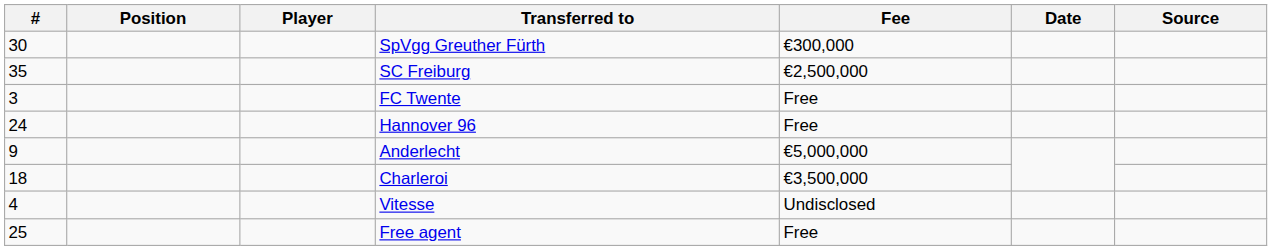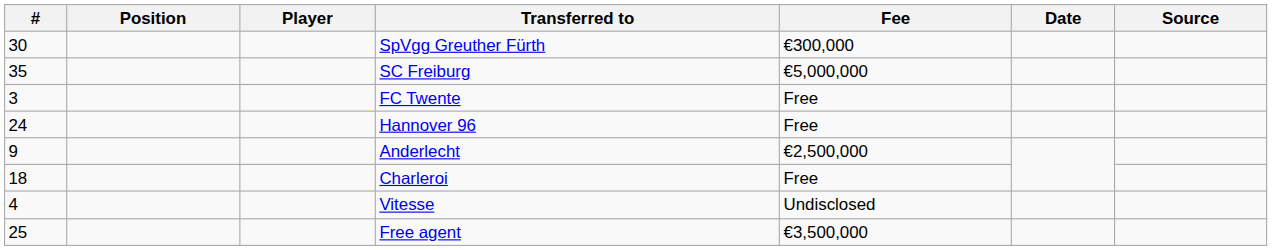SC Freiburg | Fee: €2,500,000 -> €5,000,000
Anderlecht | Fee: €5,000,000 -> €2,500,000
Charleroi | Fee: €3,500,000 -> Free
Free agent | Fee: Free -> €3,500,000
